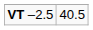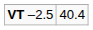VT –2.5 | column 2: 40.5 -> 40.4
